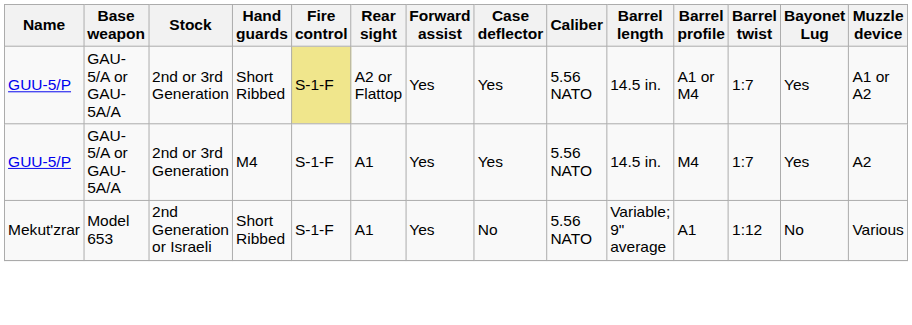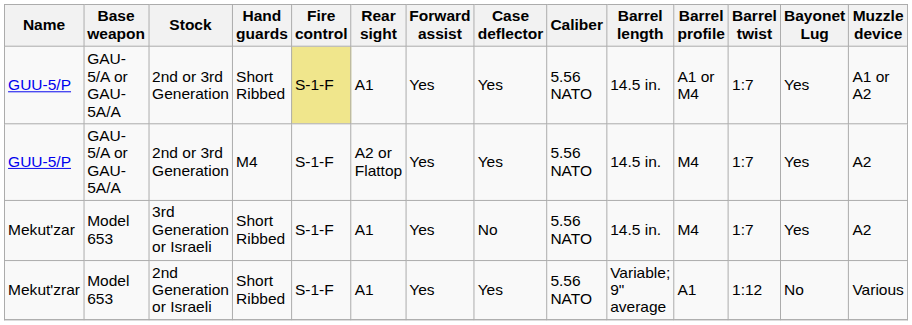GUU-5/P / Short Ribbed | Rear sight: A2 or Flattop -> A1
GUU-5/P / M4 | Rear sight: A1 -> A2 or Flattop
+ row: Mekut'zar | Model 653 | 3rd Generation or Israeli | Short Ribbed | S-1-F | A1 | Yes | No | 5.56 NATO | 14.5 in. | M4 | 1:7 | Yes | A2
Mekut'zrar | Case deflector: No -> Yes
